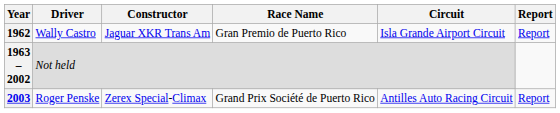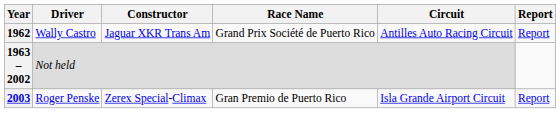1962 | Race Name: Gran Premio de Puerto Rico -> Grand Prix Société de Puerto Rico
1962 | Circuit: Isla Grande Airport Circuit -> Antilles Auto Racing Circuit
2003 | Race Name: Grand Prix Société de Puerto Rico -> Gran Premio de Puerto Rico
2003 | Circuit: Antilles Auto Racing Circuit -> Isla Grande Airport Circuit
